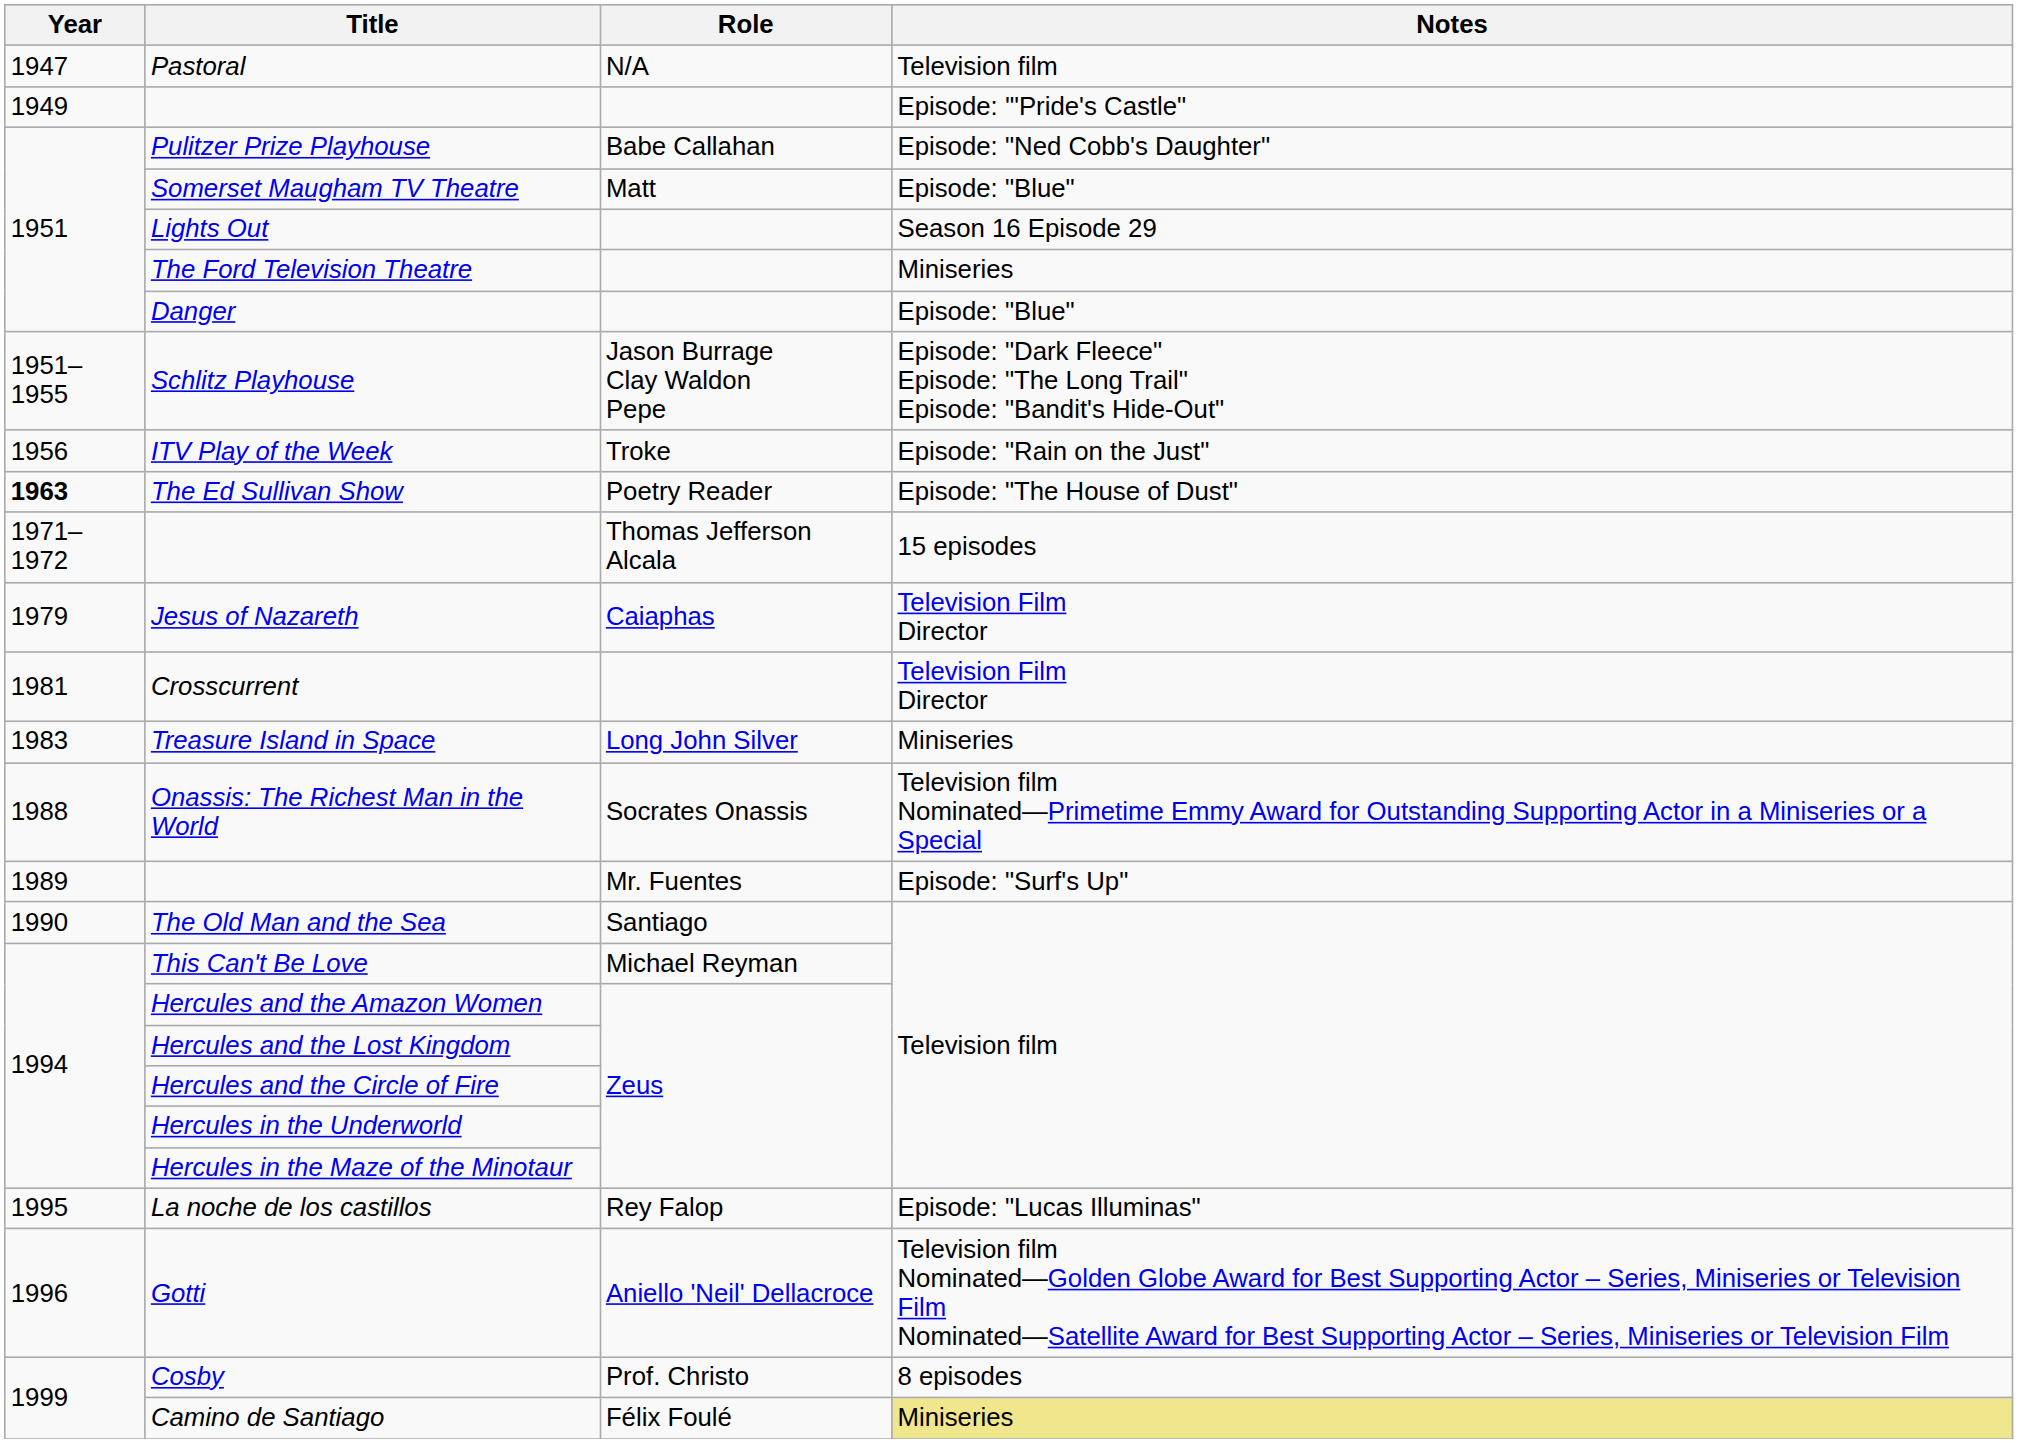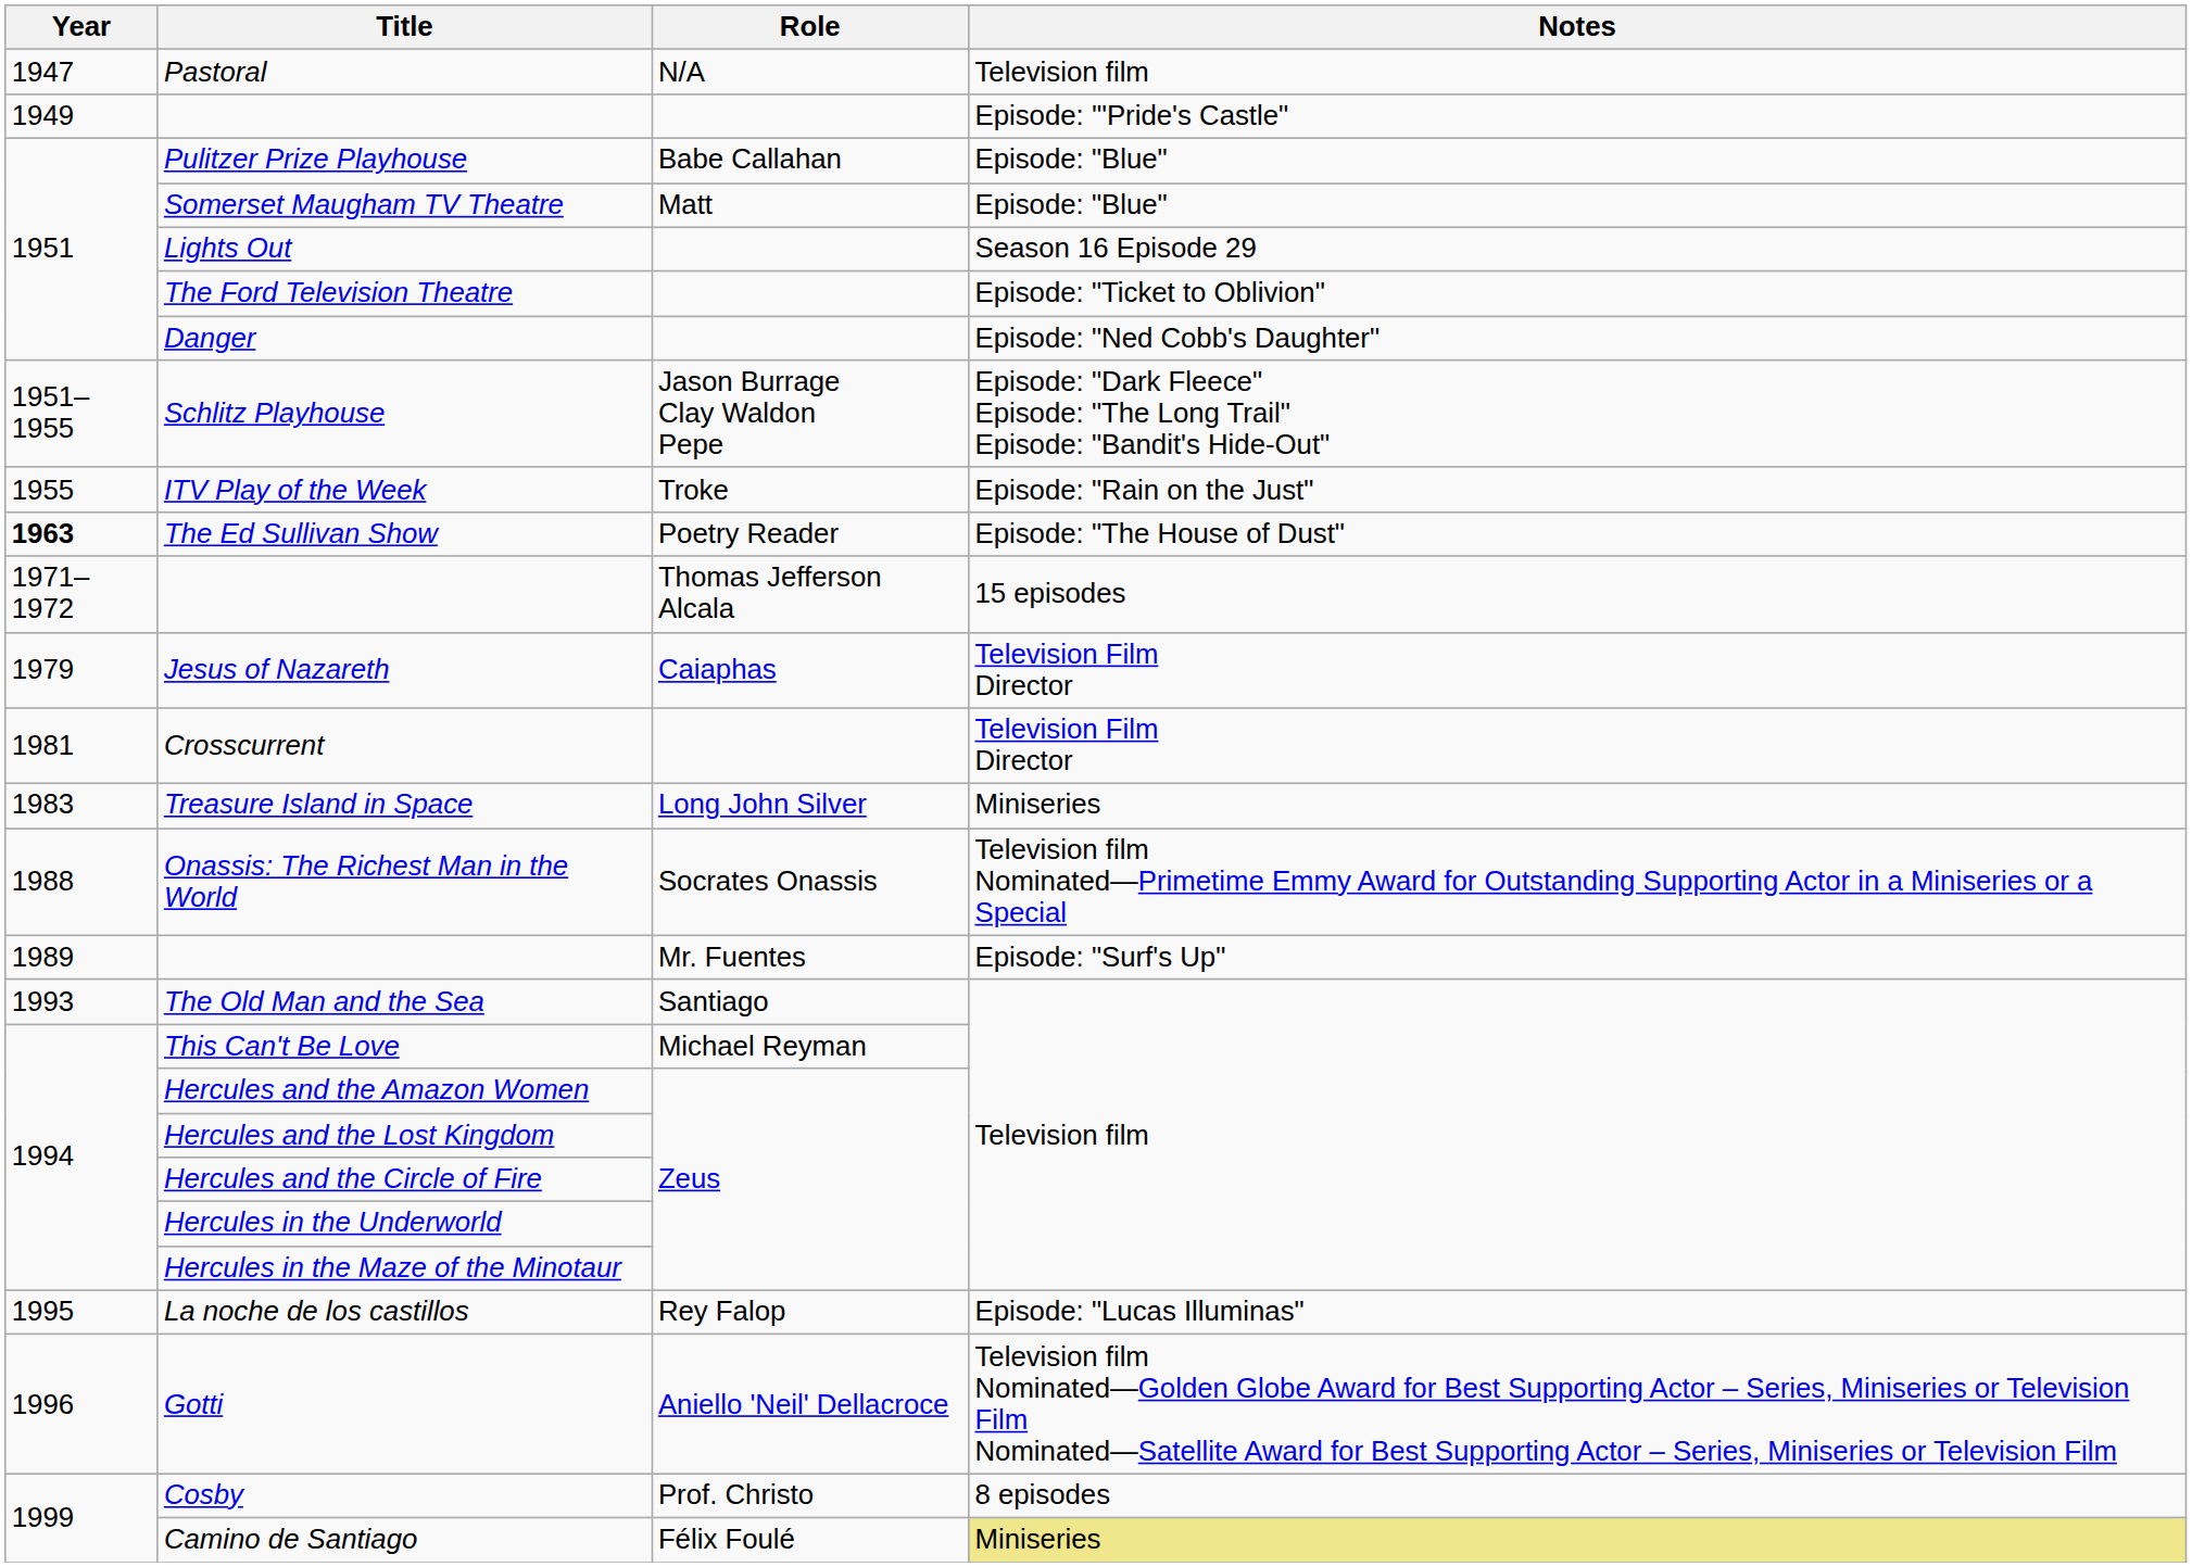Pulitzer Prize Playhouse | Notes: Episode: "Ned Cobb's Daughter" -> Episode: "Blue"
The Ford Television Theatre | Notes: Miniseries -> Episode: "Ticket to Oblivion"
Danger | Notes: Episode: "Blue" -> Episode: "Ned Cobb's Daughter"
ITV Play of the Week | Year: 1956 -> 1955
The Old Man and the Sea | Year: 1990 -> 1993
